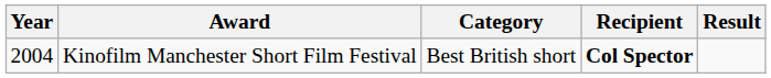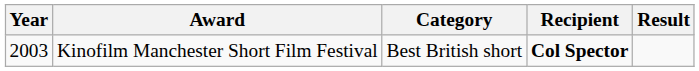Kinofilm Manchester Short Film Festival | Year: 2004 -> 2003
